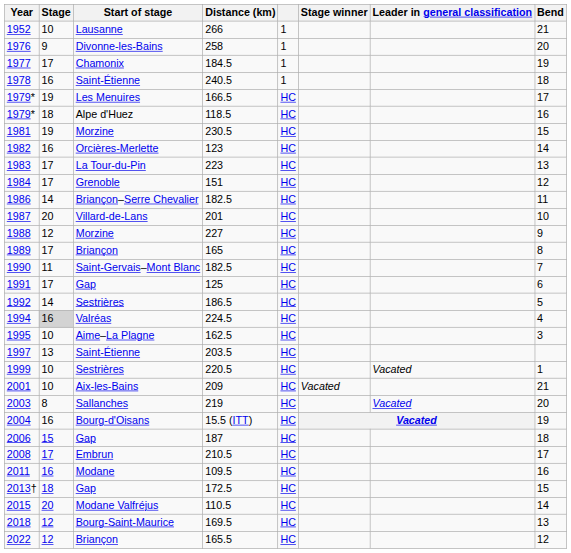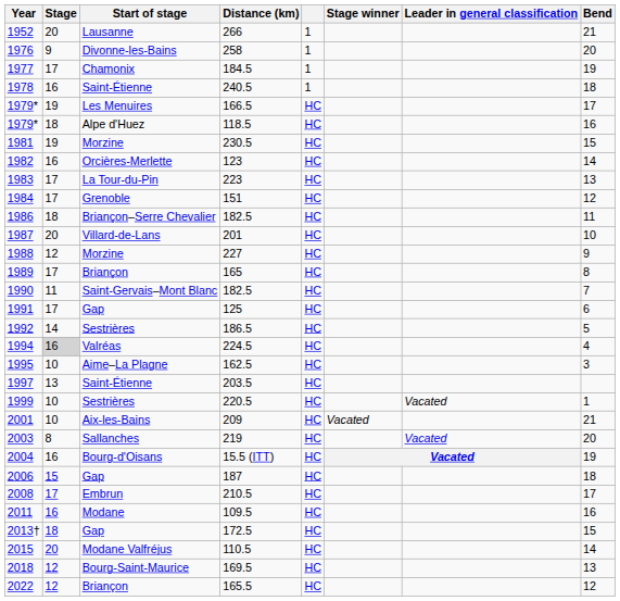1952 | Stage: 10 -> 20
1986 | Stage: 14 -> 18
